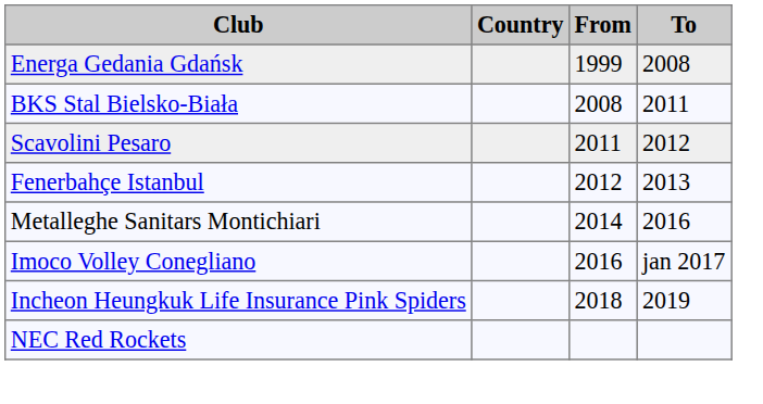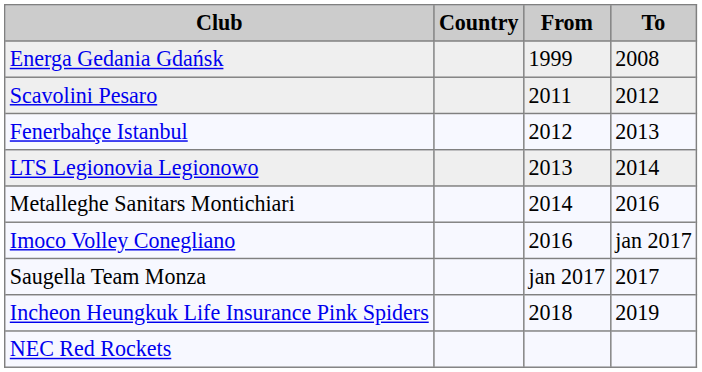- row: BKS Stal Bielsko-Biała | 2008 | 2011
+ row: LTS Legionovia Legionowo | 2013 | 2014
+ row: Saugella Team Monza | jan 2017 | 2017
